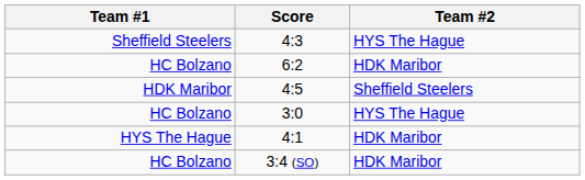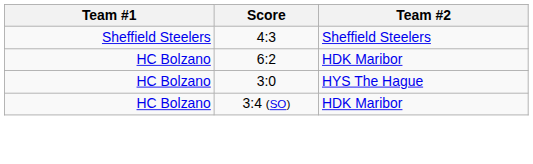4:3 | Team #2: HYS The Hague -> Sheffield Steelers
- row: HDK Maribor | 4:5 | Sheffield Steelers
- row: HYS The Hague | 4:1 | HDK Maribor
